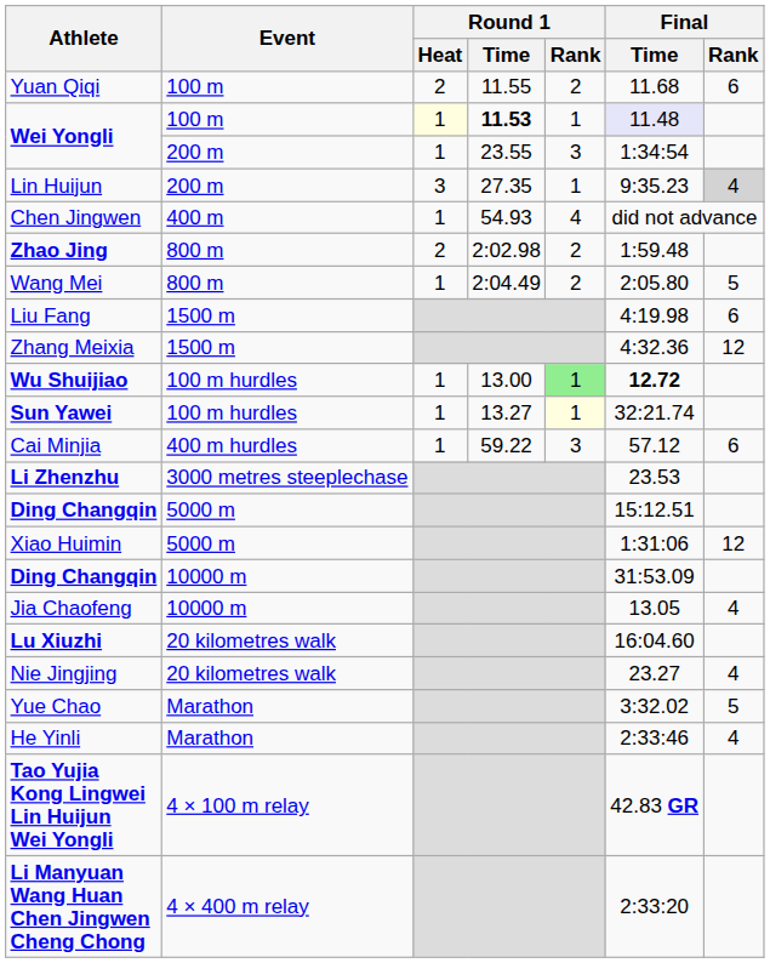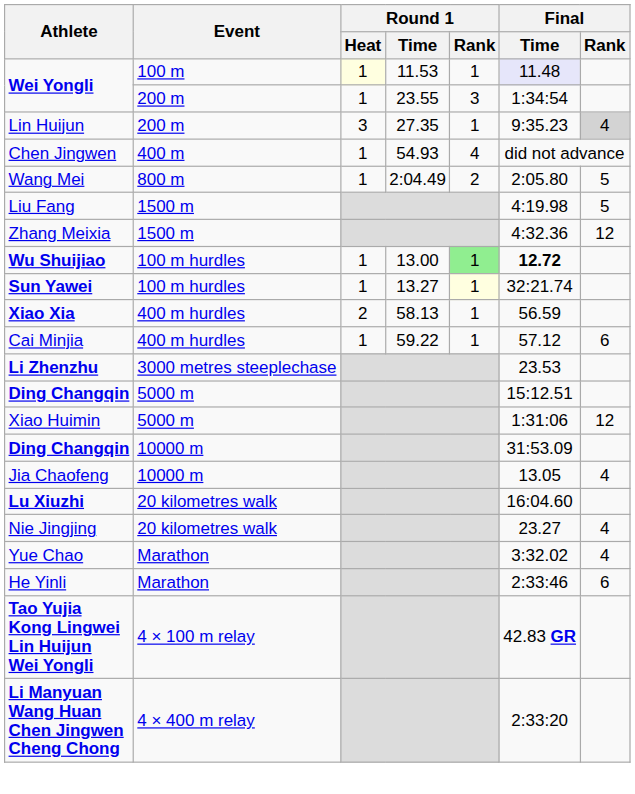- row: Yuan Qiqi | 100 m | 2 | 11.55 | 2 | 11.68 | 6
Wei Yongli / 100 m | Round 1 / Time: bold -> normal
- row: Zhao Jing | 800 m | 2 | 2:02.98 | 2 | 1:59.48
Liu Fang | Final / Rank: 6 -> 5
+ row: Xiao Xia | 400 m hurdles | 2 | 58.13 | 1 | 56.59
Cai Minjia | Round 1 / Rank: 3 -> 1
Yue Chao | Final / Rank: 5 -> 4
He Yinli | Final / Rank: 4 -> 6
